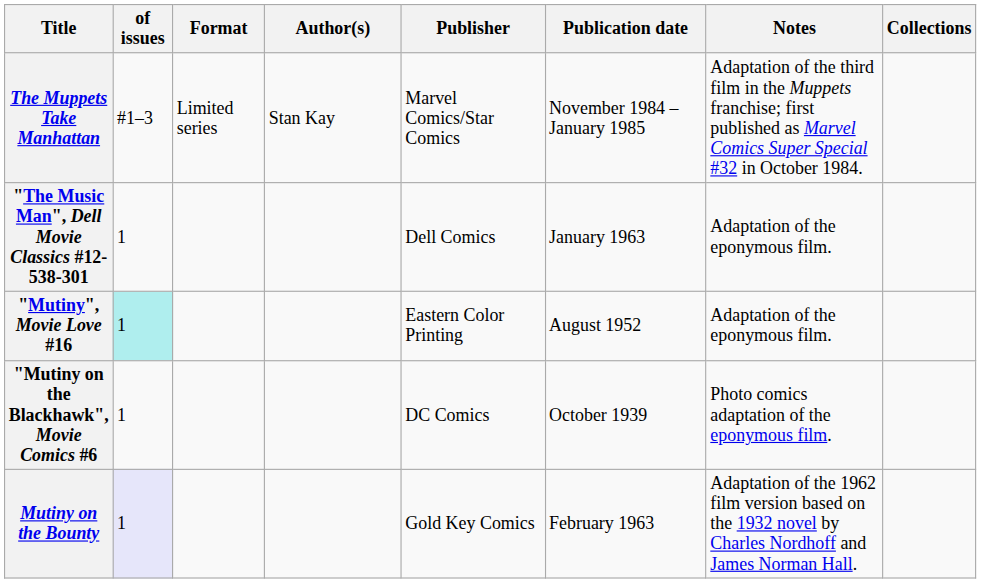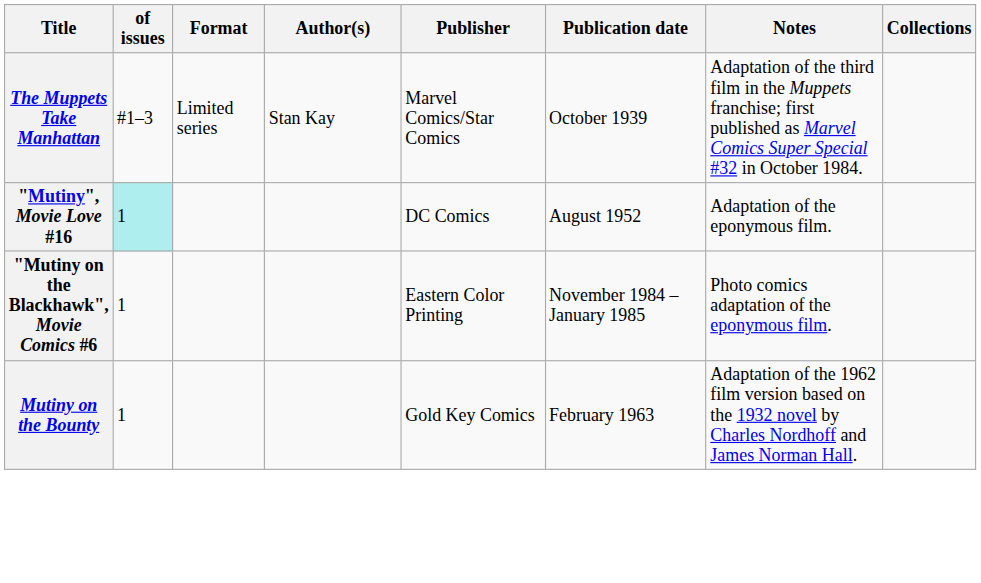The Muppets Take Manhattan | Publication date: November 1984 – January 1985 -> October 1939
- row: "The Music Man", Dell Movie Classics #12-538-301 | 1 | Dell Comics | January 1963 | Adaptation of the eponymous film.
"Mutiny", Movie Love #16 | Publisher: Eastern Color Printing -> DC Comics
"Mutiny on the Blackhawk", Movie Comics #6 | Publisher: DC Comics -> Eastern Color Printing
"Mutiny on the Blackhawk", Movie Comics #6 | Publication date: October 1939 -> November 1984 – January 1985
Mutiny on the Bounty | of issues: lavender background -> no background
